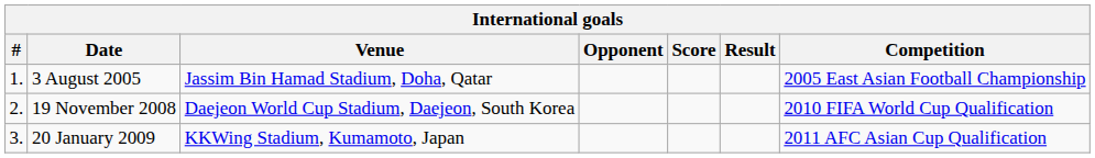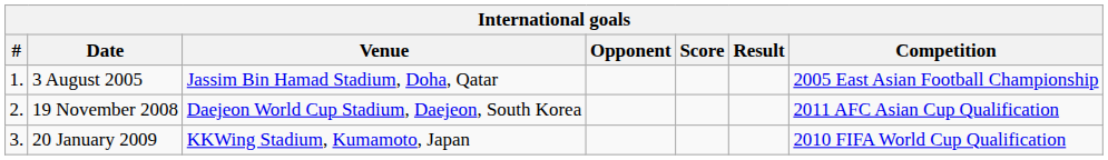19 November 2008 | Competition: 2010 FIFA World Cup Qualification -> 2011 AFC Asian Cup Qualification
20 January 2009 | Competition: 2011 AFC Asian Cup Qualification -> 2010 FIFA World Cup Qualification
